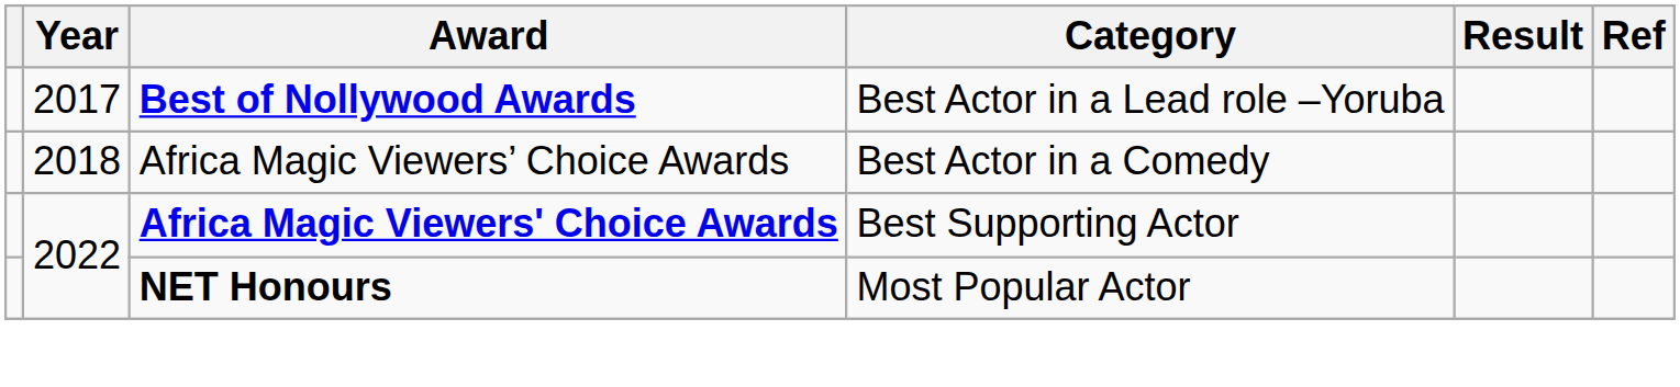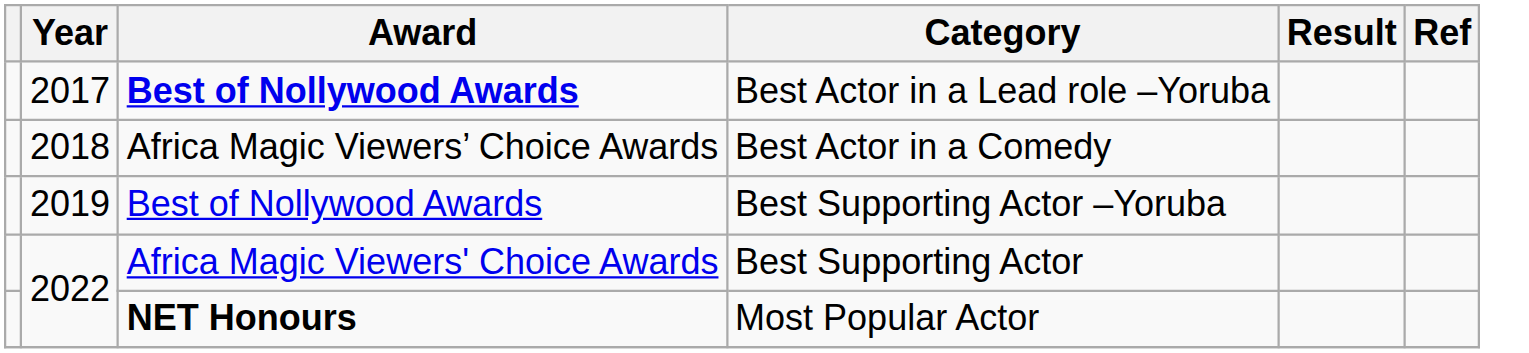+ row: 2019 | Best of Nollywood Awards | Best Supporting Actor –Yoruba
Best Supporting Actor | Award: bold -> normal
